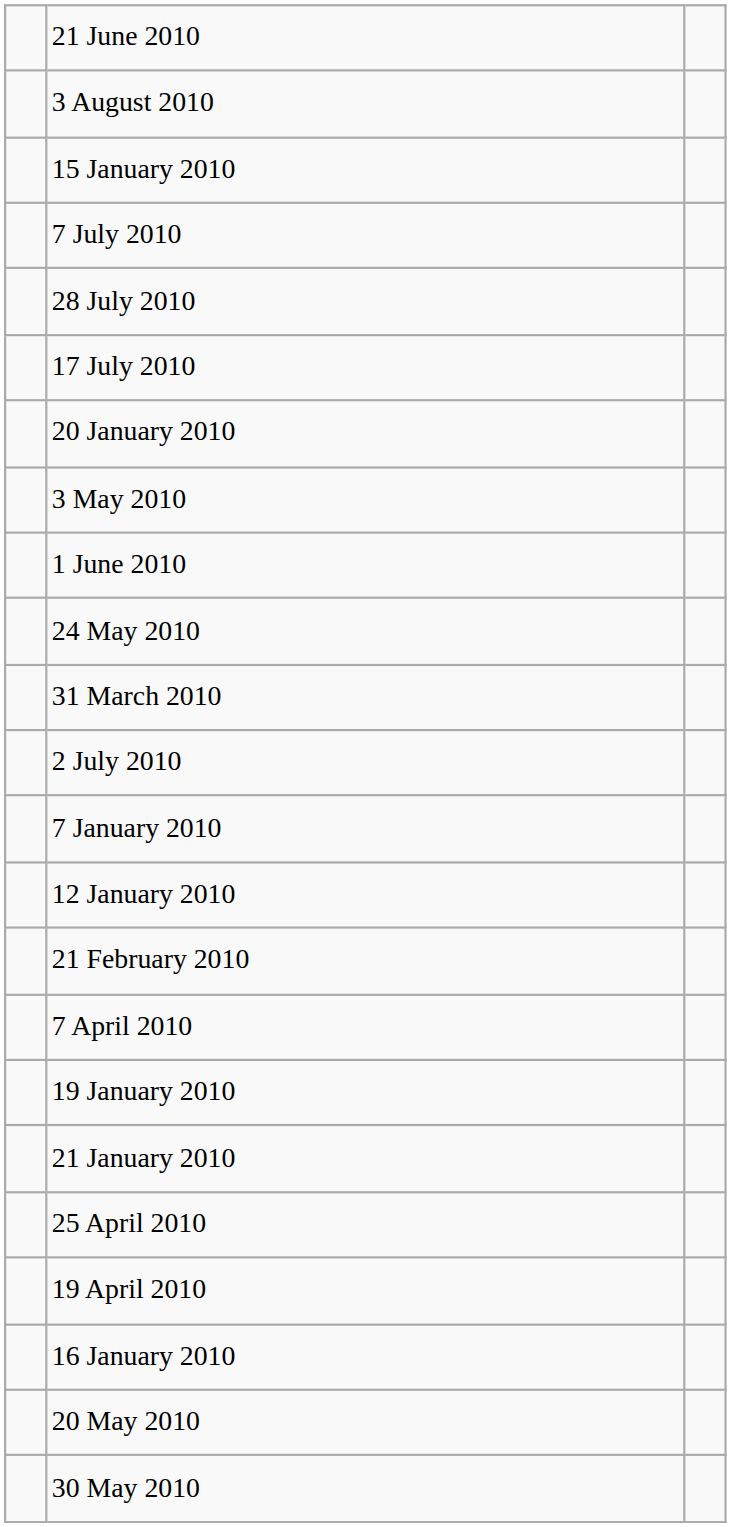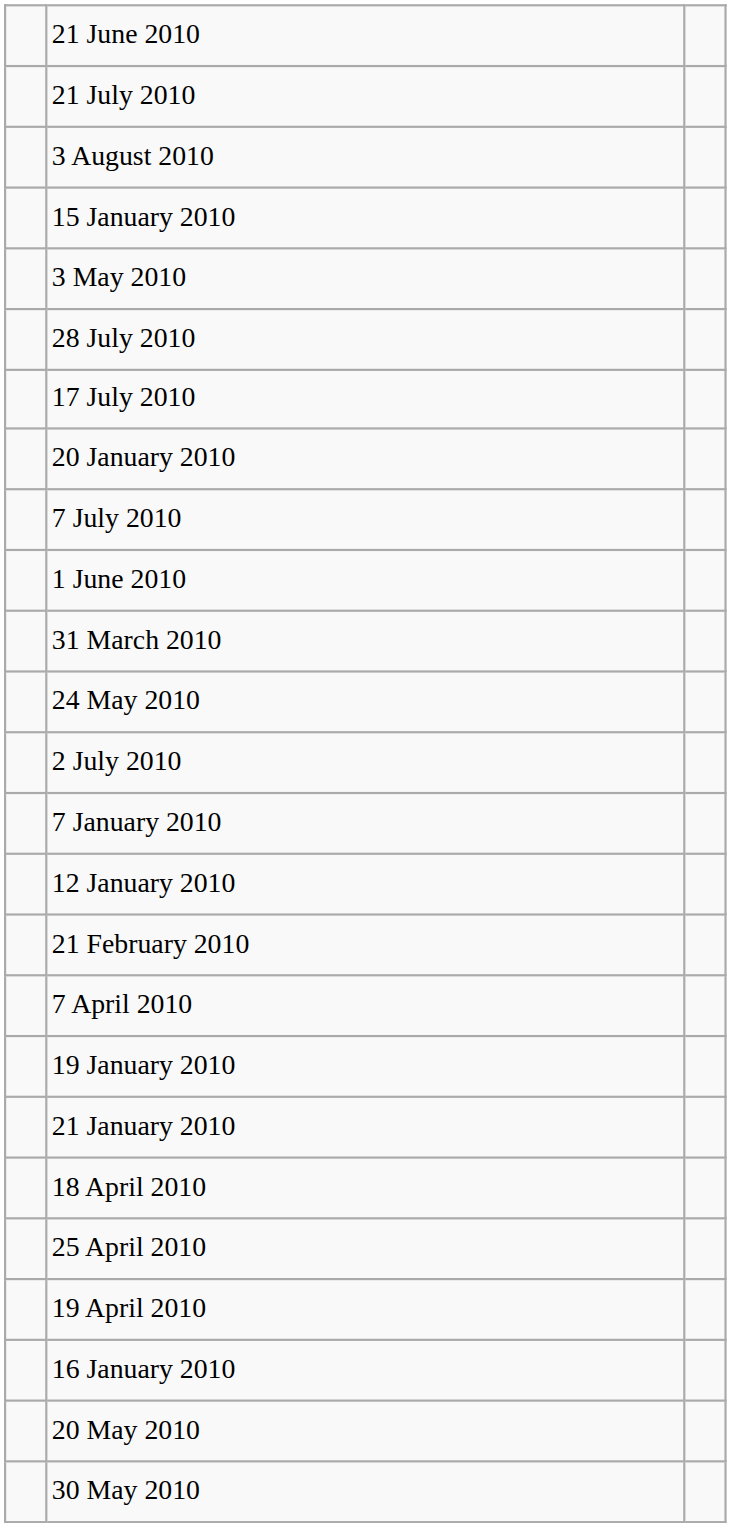+ row: 21 July 2010
rows swapped: 7 July 2010 <-> 3 May 2010
rows swapped: 24 May 2010 <-> 31 March 2010
+ row: 18 April 2010
